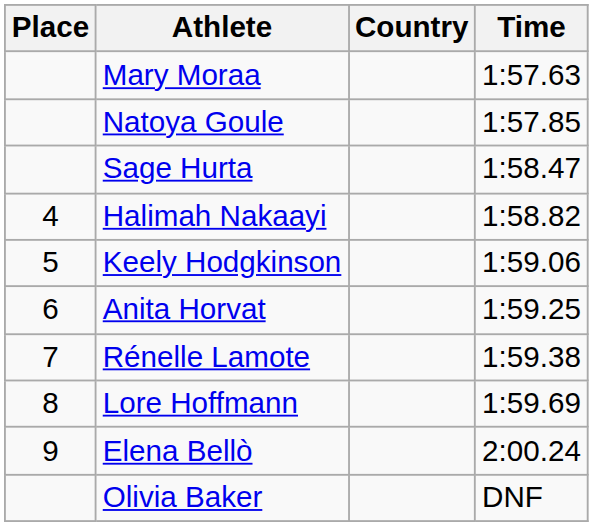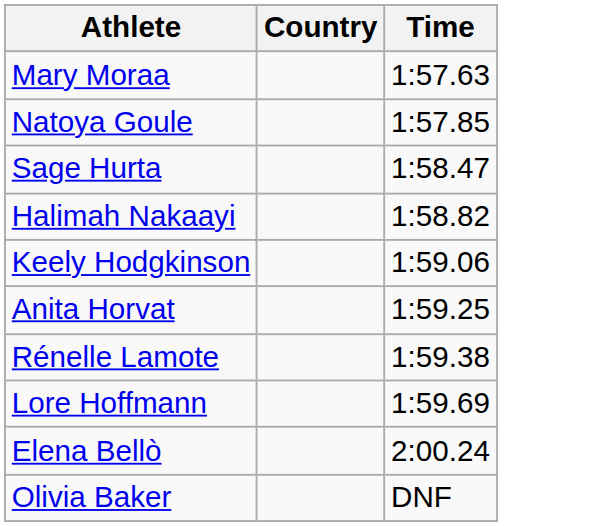- column: Place | 4 | 5 | 6 | 7 | 8 | 9
